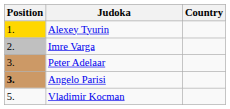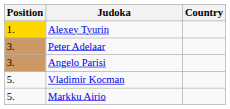- row: 2. | Imre Varga
Angelo Parisi | Position: bold -> normal
+ row: 5. | Markku Airio
